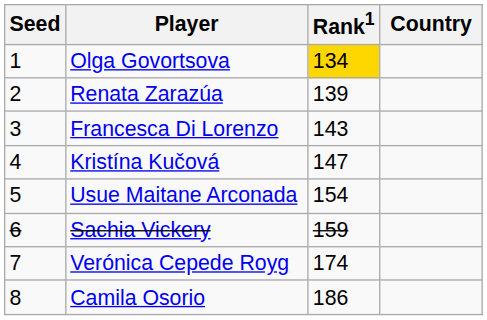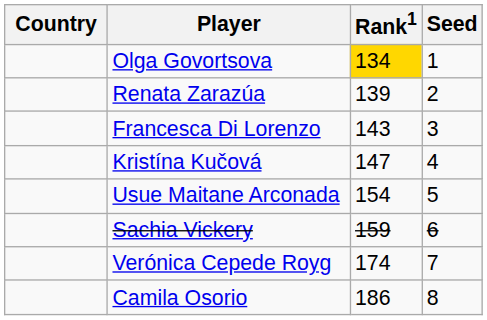columns swapped: Country <-> Seed
